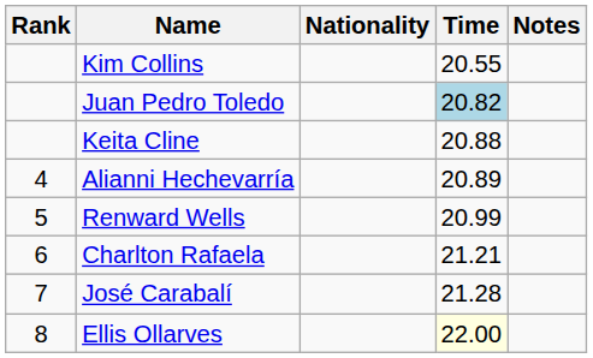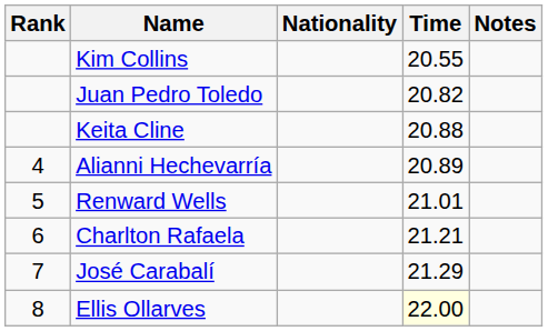Juan Pedro Toledo | Time: lightblue background -> no background
Renward Wells | Time: 20.99 -> 21.01
José Carabalí | Time: 21.28 -> 21.29
